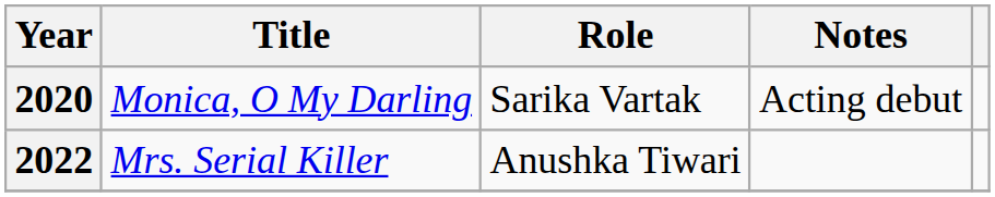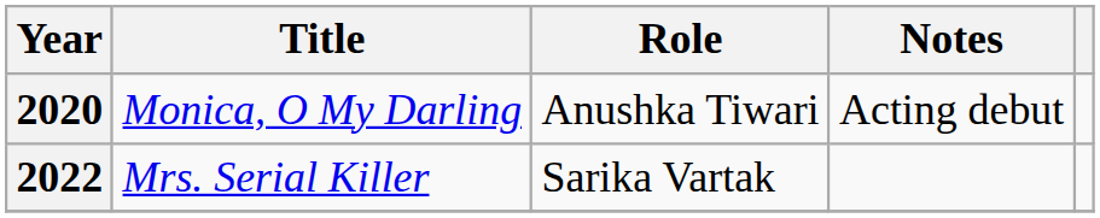2020 | Role: Sarika Vartak -> Anushka Tiwari
2022 | Role: Anushka Tiwari -> Sarika Vartak
